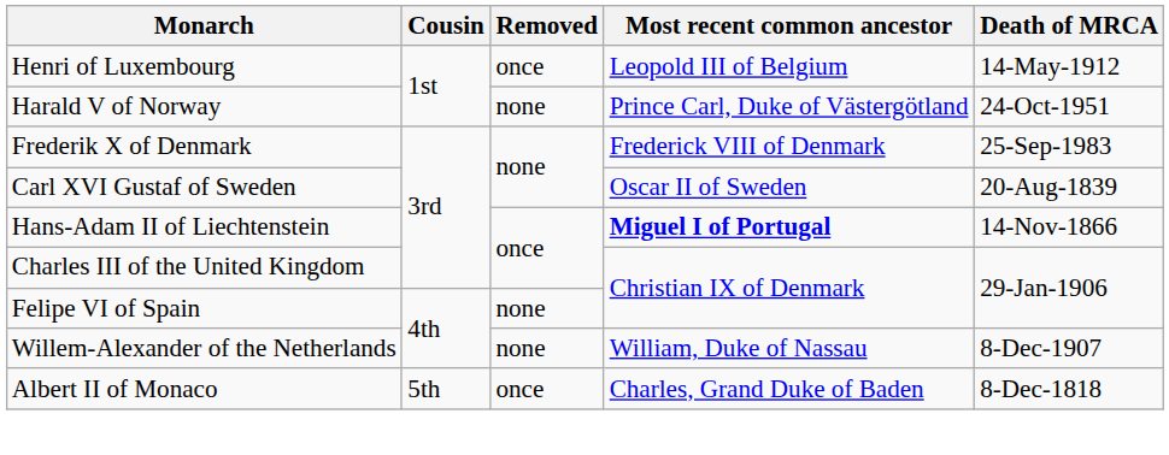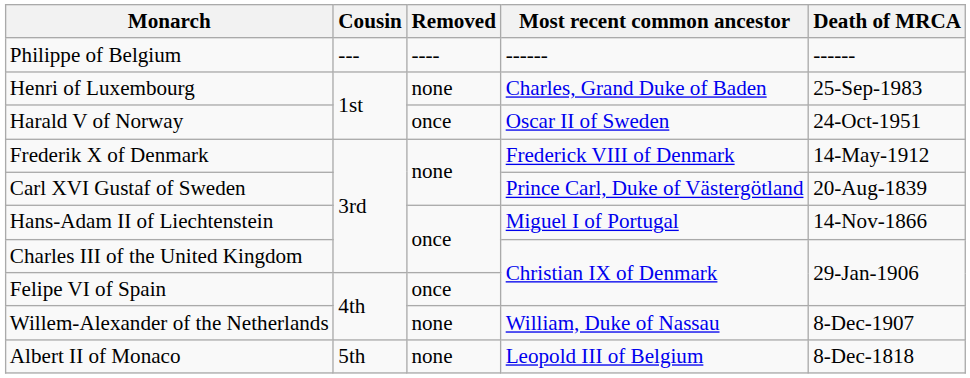+ row: Philippe of Belgium | --- | ---- | ------ | ------
Henri of Luxembourg | Removed: once -> none
Henri of Luxembourg | Most recent common ancestor: Leopold III of Belgium -> Charles, Grand Duke of Baden
Henri of Luxembourg | Death of MRCA: 14-May-1912 -> 25-Sep-1983
Harald V of Norway | Removed: none -> once
Harald V of Norway | Most recent common ancestor: Prince Carl, Duke of Västergötland -> Oscar II of Sweden
Frederik X of Denmark | Death of MRCA: 25-Sep-1983 -> 14-May-1912
Carl XVI Gustaf of Sweden | Most recent common ancestor: Oscar II of Sweden -> Prince Carl, Duke of Västergötland
Hans-Adam II of Liechtenstein | Most recent common ancestor: bold -> normal
Felipe VI of Spain | Removed: none -> once
Albert II of Monaco | Removed: once -> none
Albert II of Monaco | Most recent common ancestor: Charles, Grand Duke of Baden -> Leopold III of Belgium
